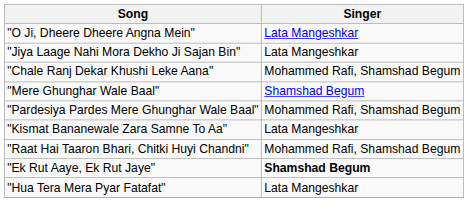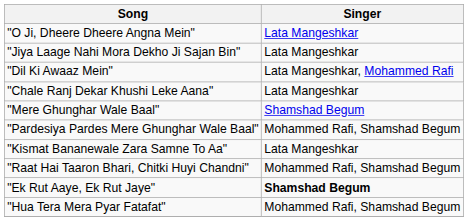+ row: "Dil Ki Awaaz Mein" | Lata Mangeshkar, Mohammed Rafi
"Chale Ranj Dekar Khushi Leke Aana" | Singer: Mohammed Rafi, Shamshad Begum -> Lata Mangeshkar
"Hua Tera Mera Pyar Fatafat" | Singer: Lata Mangeshkar -> Mohammed Rafi, Shamshad Begum
